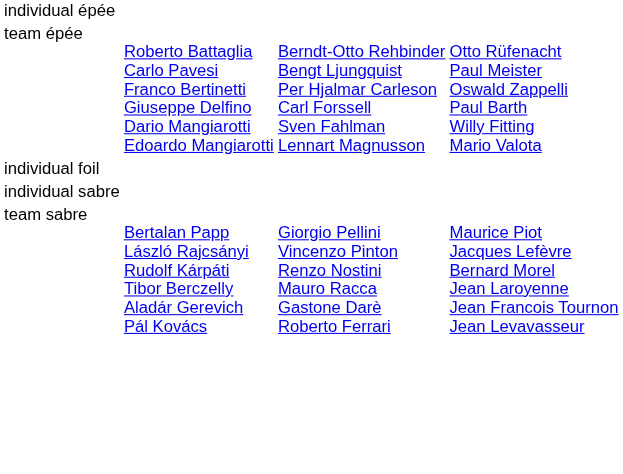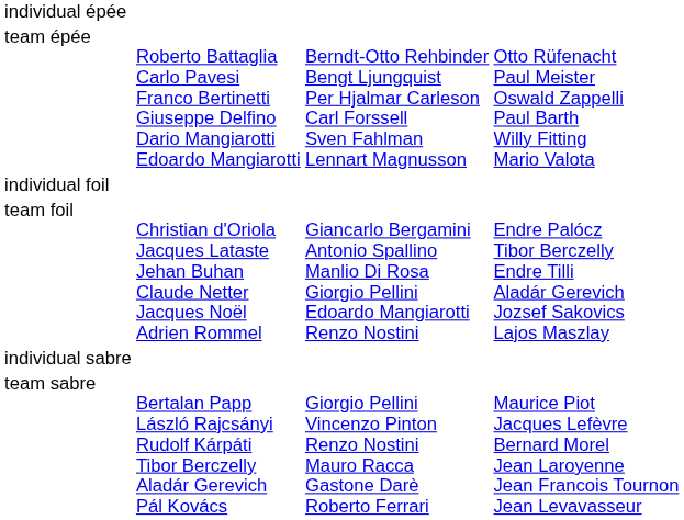+ row: team foil | Christian d'Oriola Jacques Lataste Jehan Buhan Claude Netter Jacques Noël Adrien Rommel | Giancarlo Bergamini Antonio Spallino Manlio Di Rosa Giorgio Pellini Edoardo Mangiarotti Renzo Nostini | Endre Palócz Tibor Berczelly Endre Tilli Aladár Gerevich Jozsef Sakovics Lajos Maszlay
